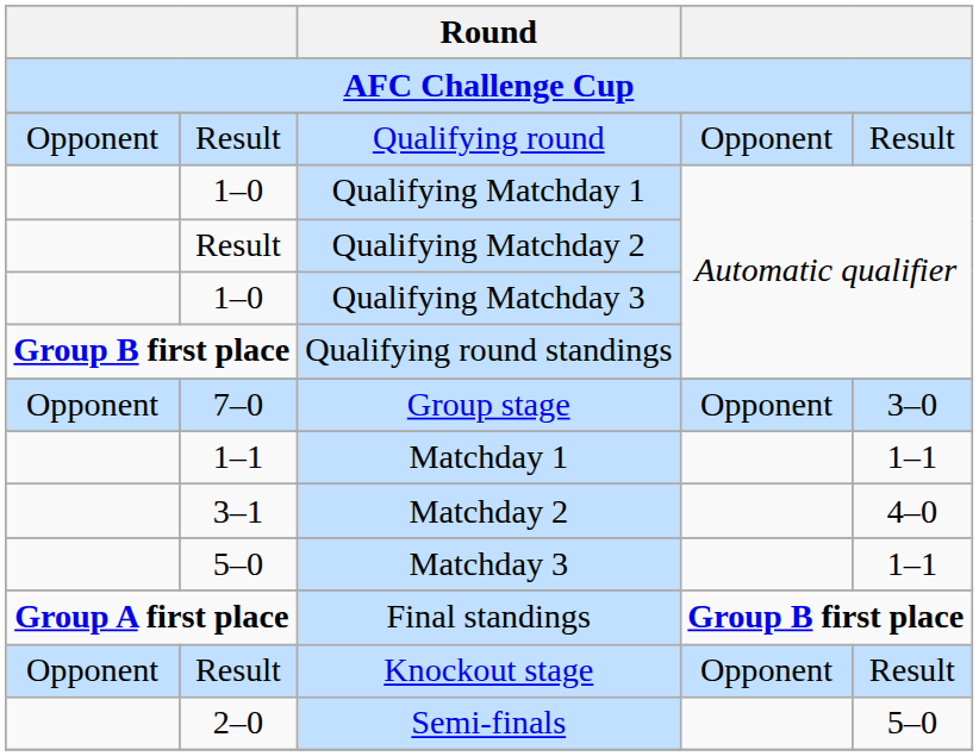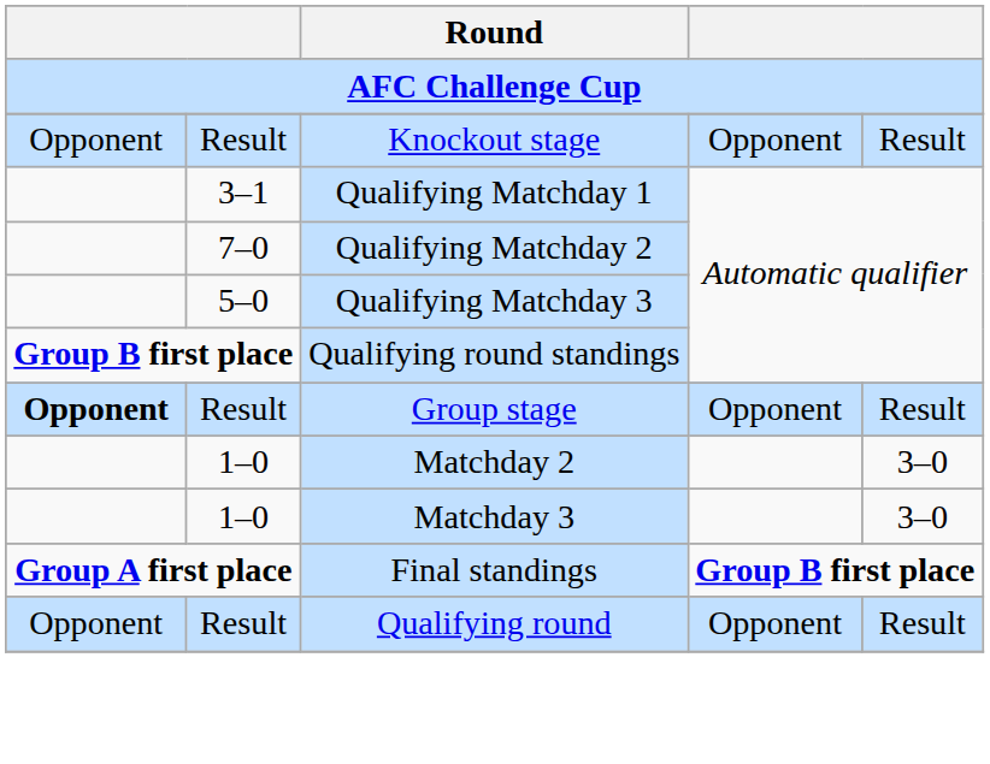rows swapped: Qualifying round <-> Knockout stage
Qualifying Matchday 1 | column 2: 1–0 -> 3–1
Qualifying Matchday 2 | column 2: Result -> 7–0
Qualifying Matchday 3 | column 2: 1–0 -> 5–0
Group stage | column 1: normal -> bold
Group stage | column 2: 7–0 -> Result
Group stage | column 5: 3–0 -> Result
- row: 1–1 | Matchday 1 | 1–1
Matchday 2 | column 2: 3–1 -> 1–0
Matchday 2 | column 5: 4–0 -> 3–0
Matchday 3 | column 2: 5–0 -> 1–0
Matchday 3 | column 5: 1–1 -> 3–0
- row: 2–0 | Semi-finals | 5–0
